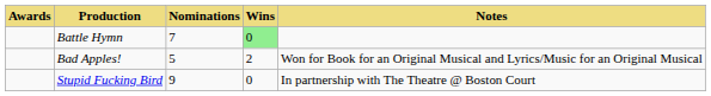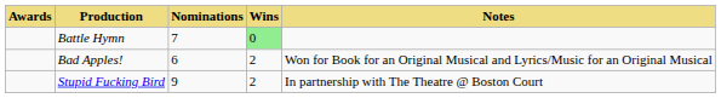Bad Apples! | Nominations: 5 -> 6
Stupid Fucking Bird | Wins: 0 -> 2
